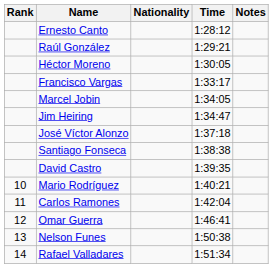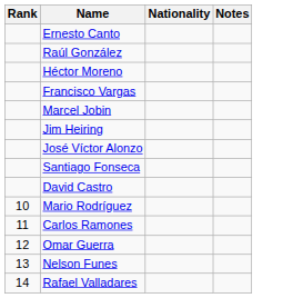- column: Time | 1:28:12 | 1:29:21 | 1:30:05 | 1:33:17 | 1:34:05 | 1:34:47 | 1:37:18 | 1:38:38 | 1:39:35 | 1:40:21 | 1:42:04 | 1:46:41 | 1:50:38 | 1:51:34
